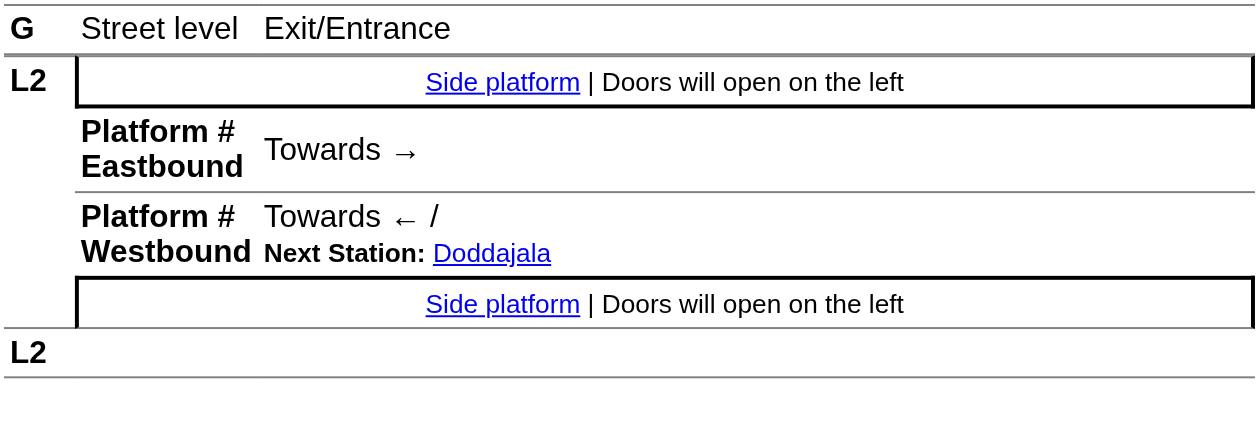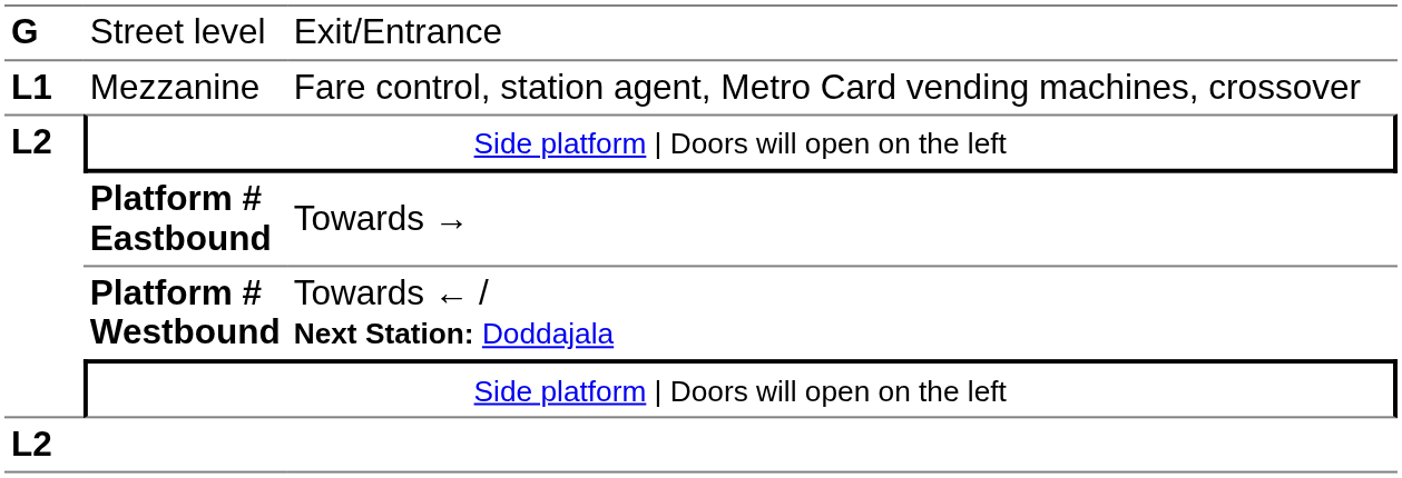+ row: L1 | Mezzanine | Fare control, station agent, Metro Card vending machines, crossover
